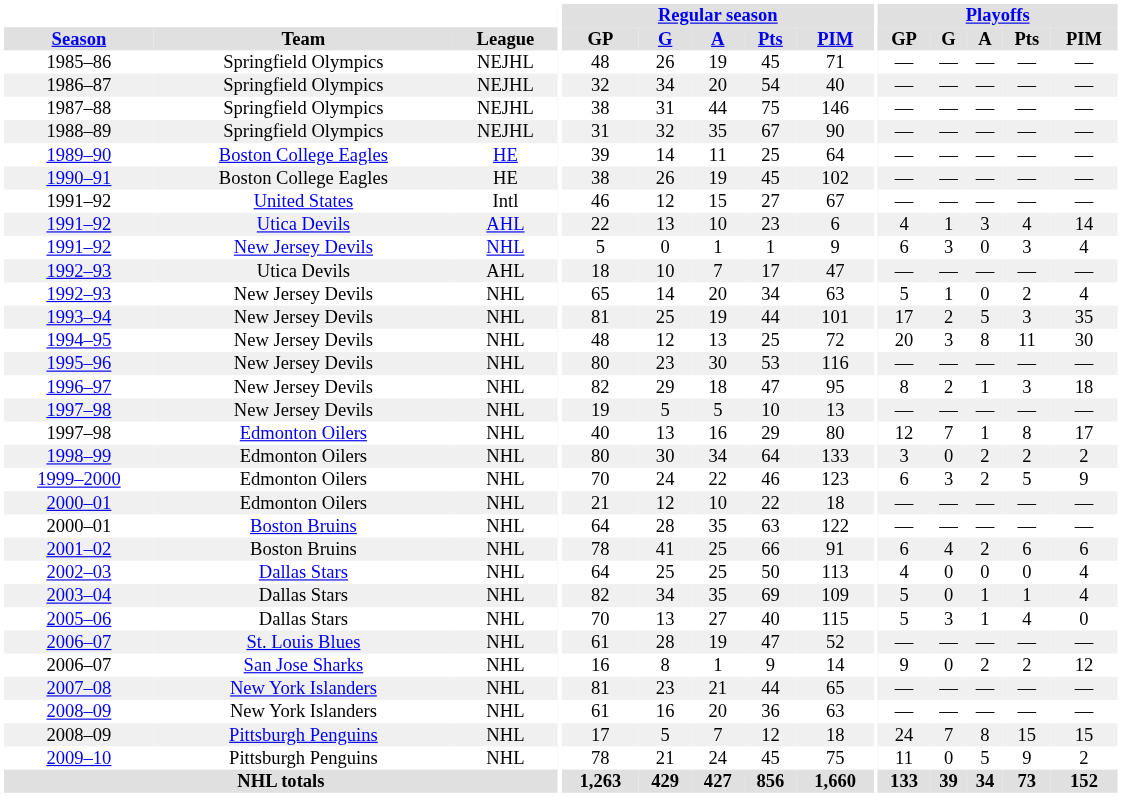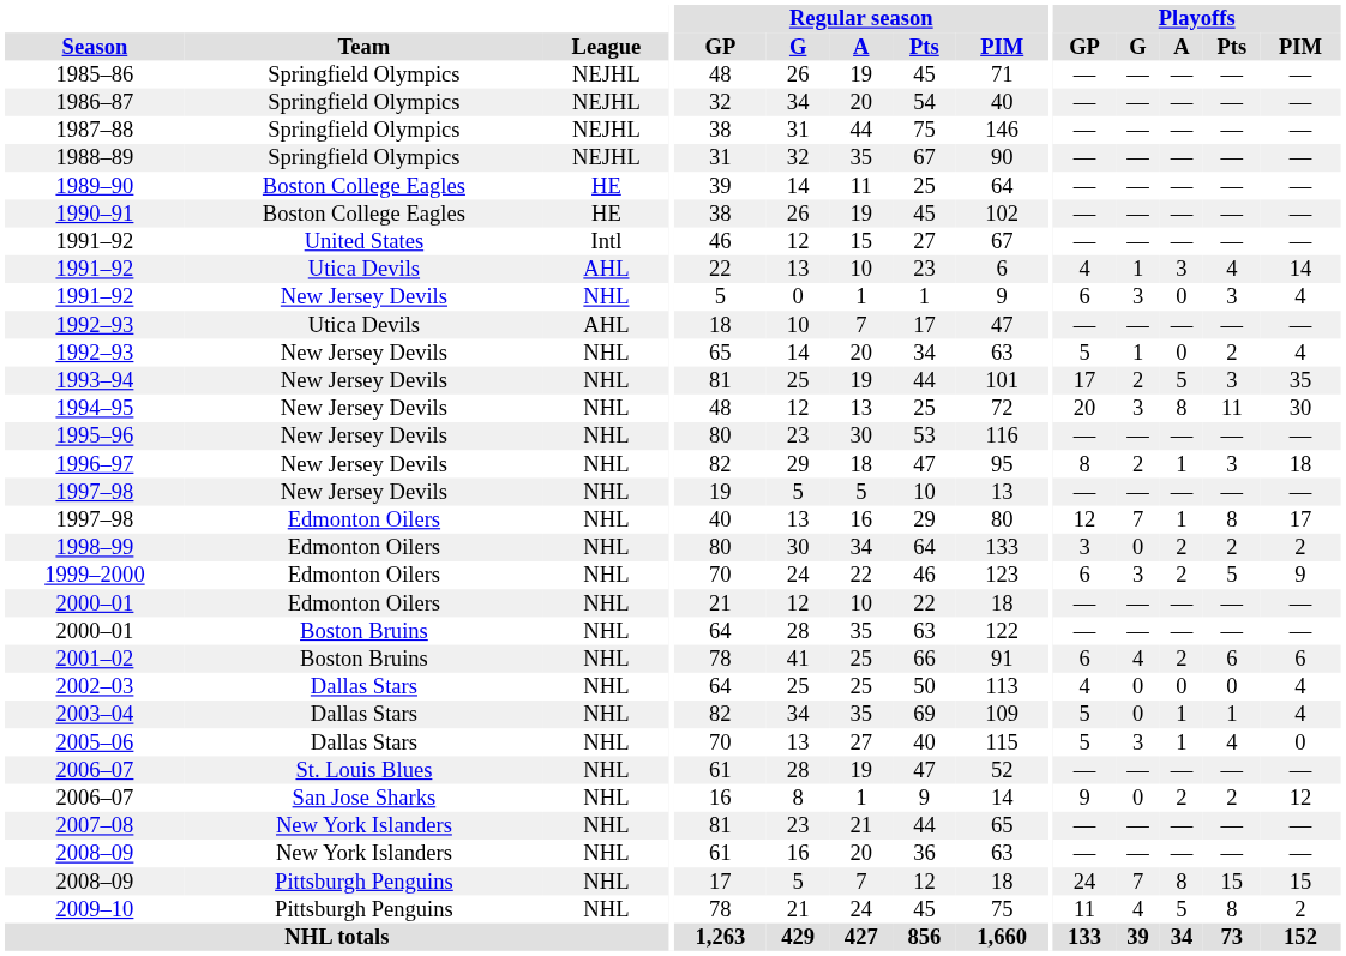2009–10 | Playoffs / G: 0 -> 4
2009–10 | Playoffs / Pts: 9 -> 8
